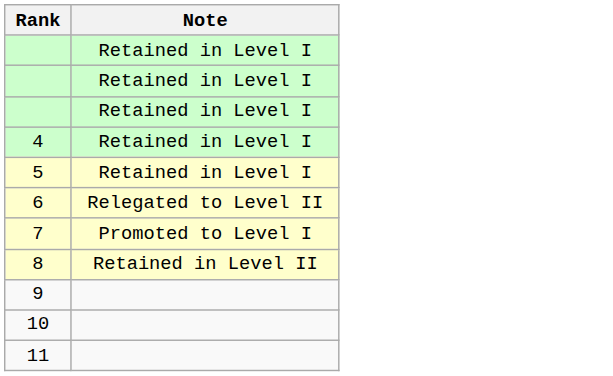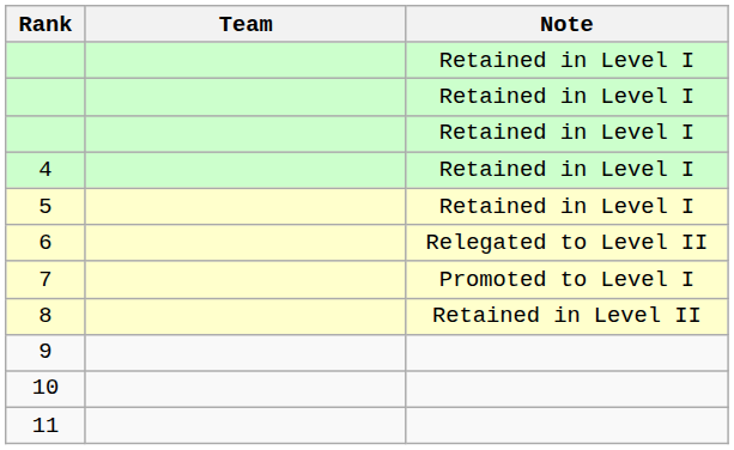+ column: Team
